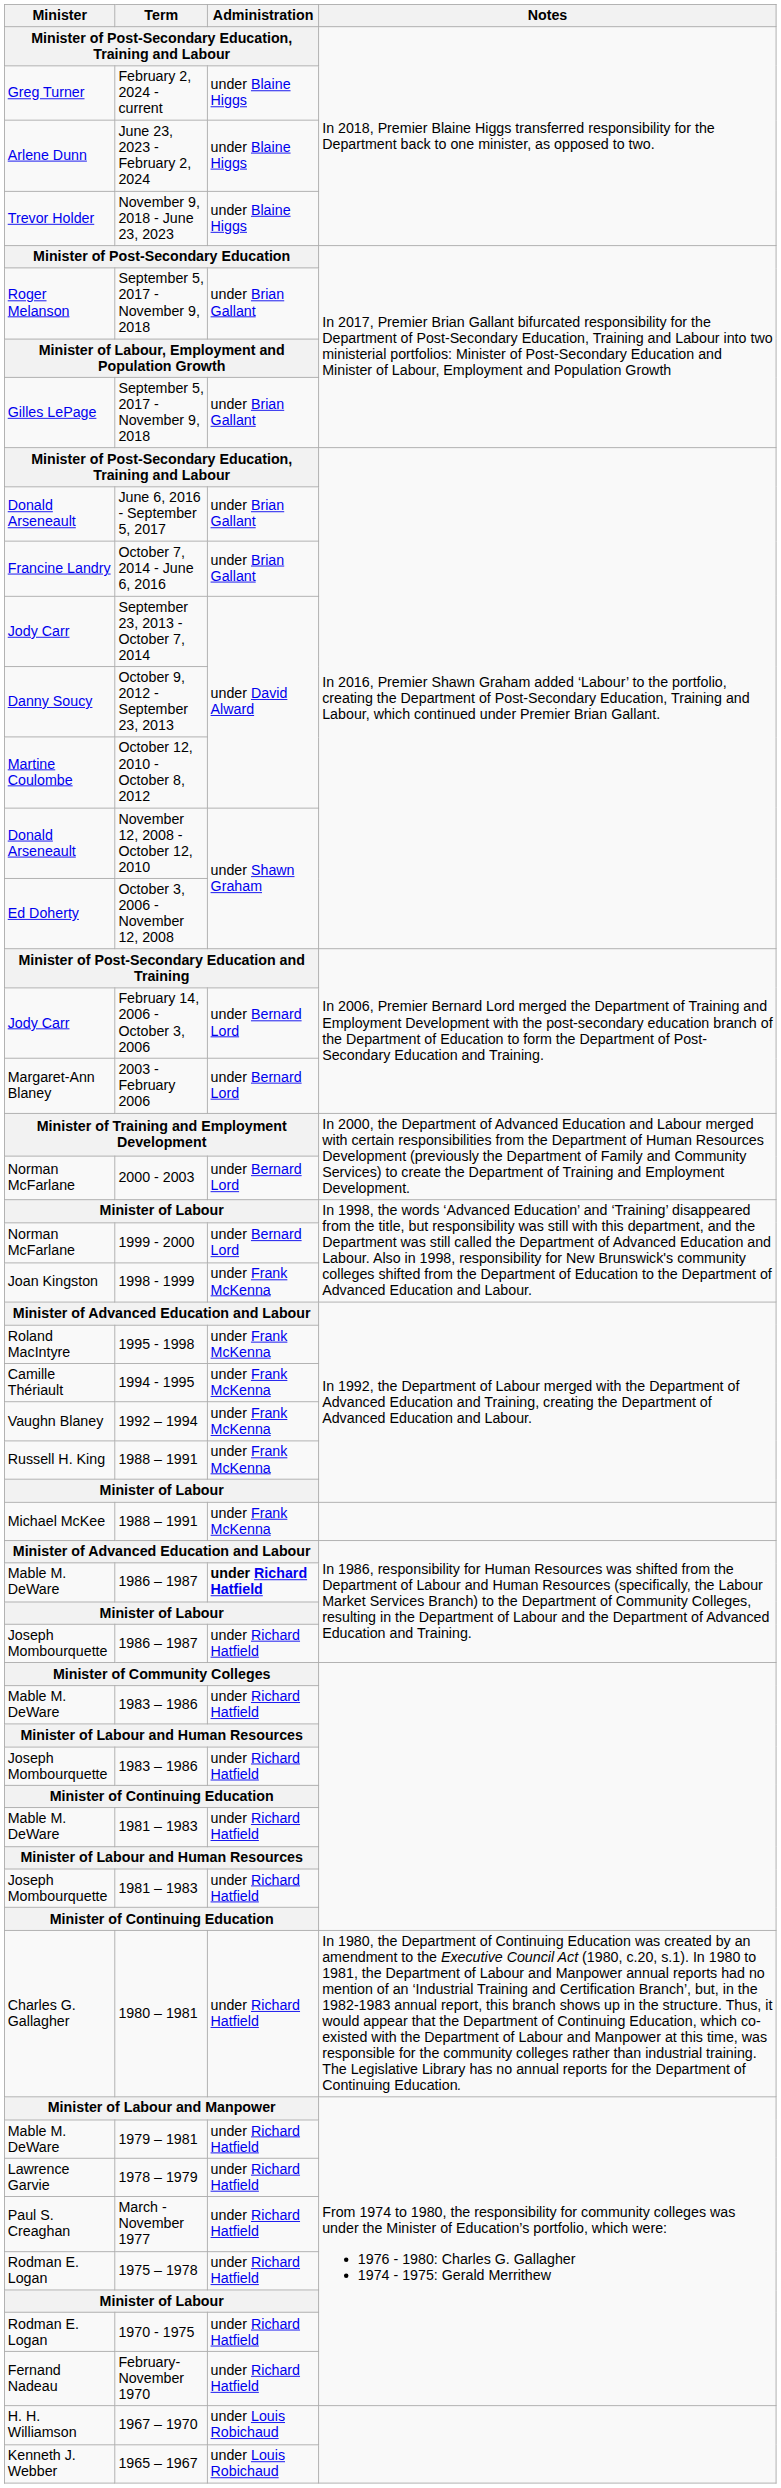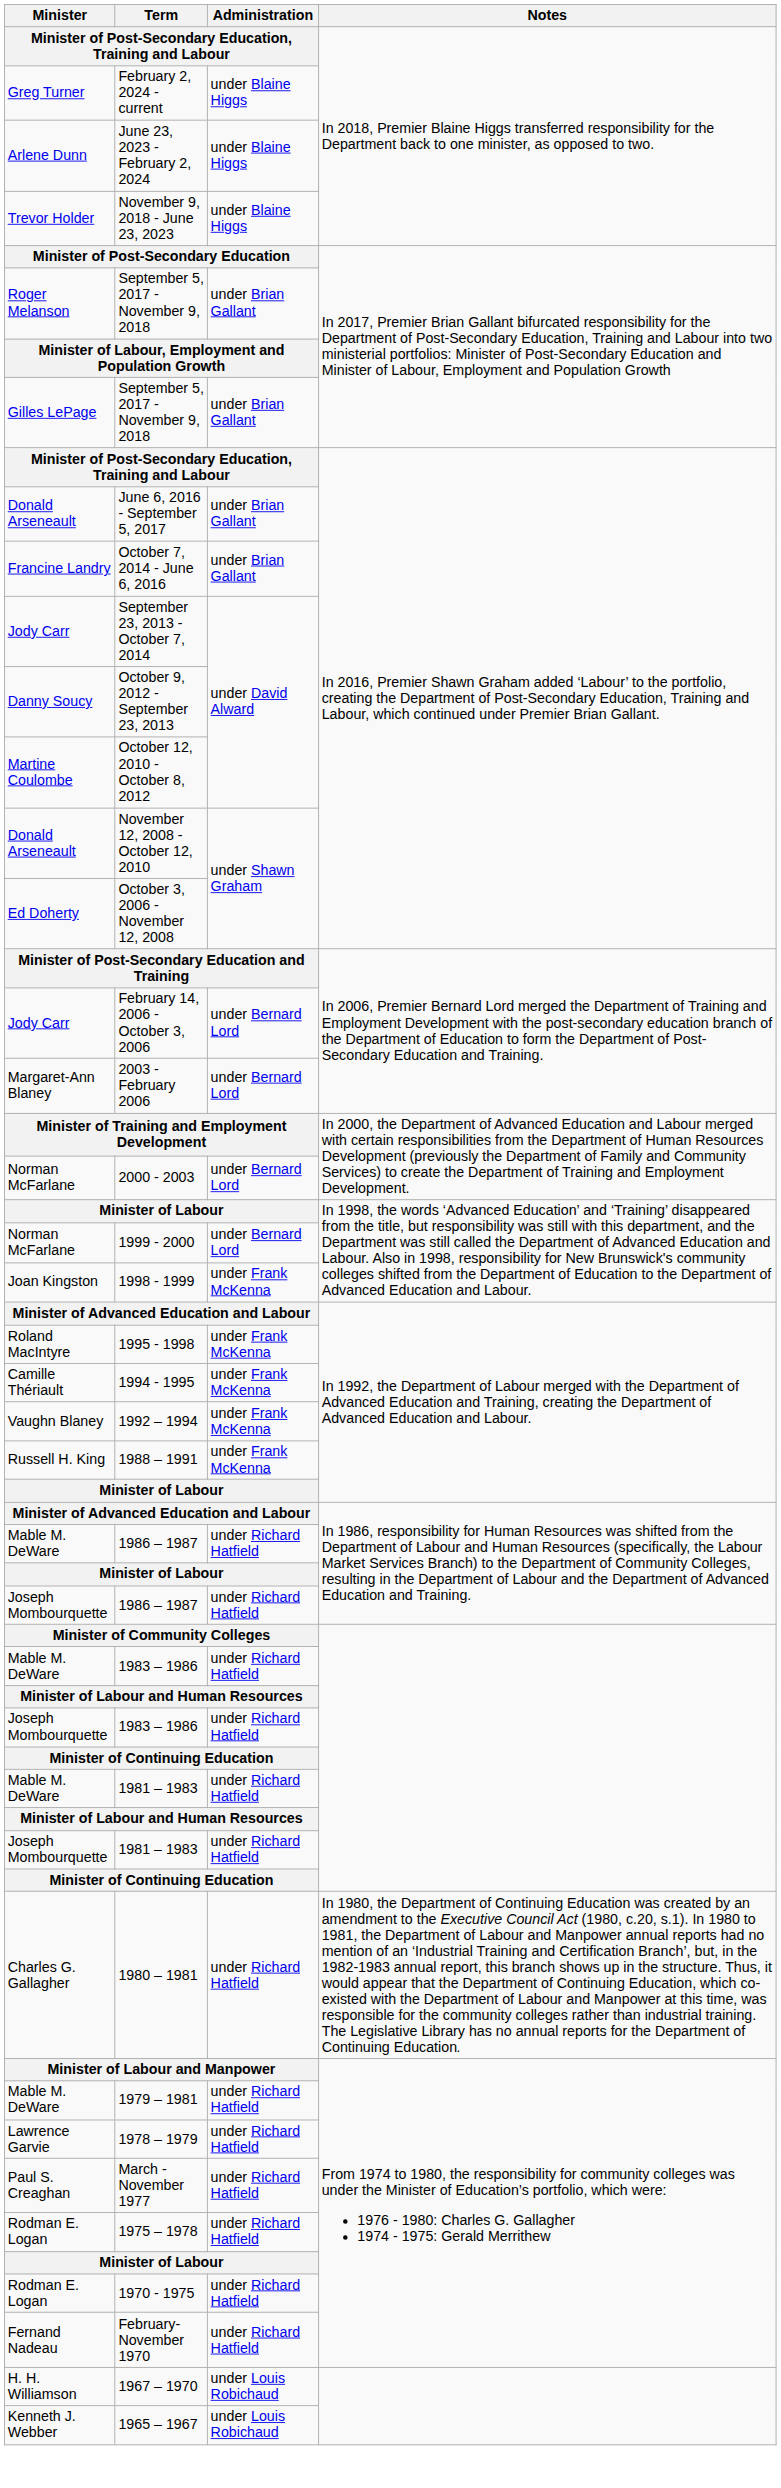- row: Michael McKee | 1988 – 1991 | under Frank McKenna
Mable M. DeWare / 1986 – 1987 | Administration: bold -> normal
